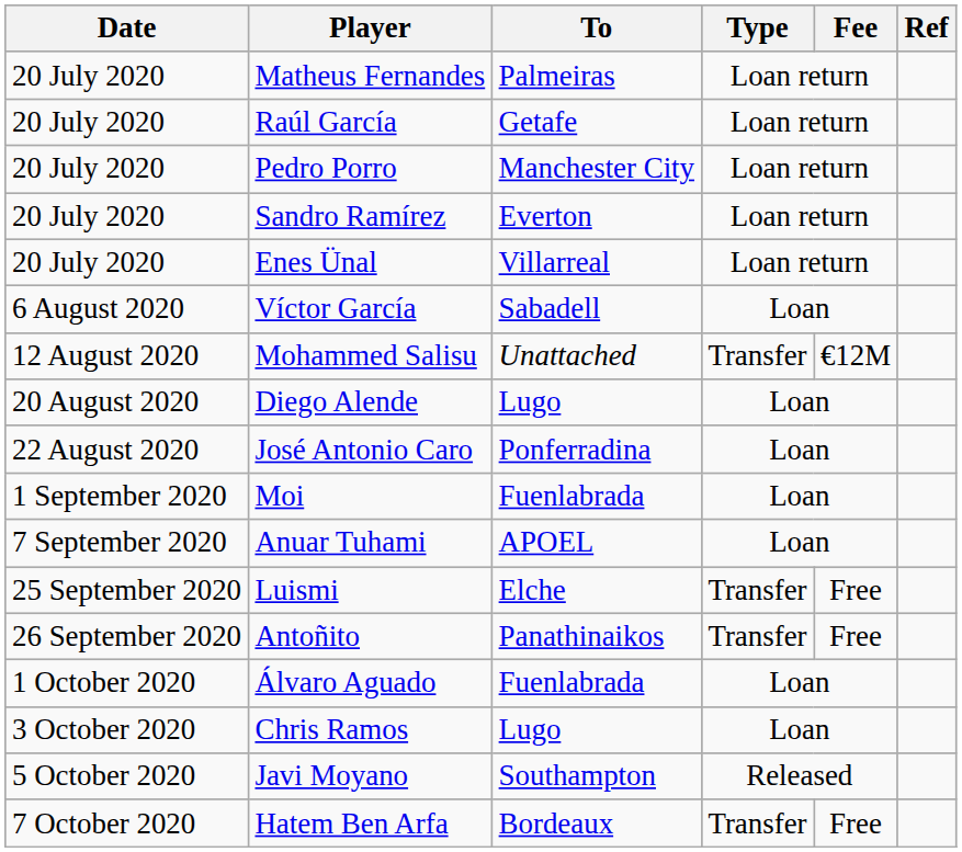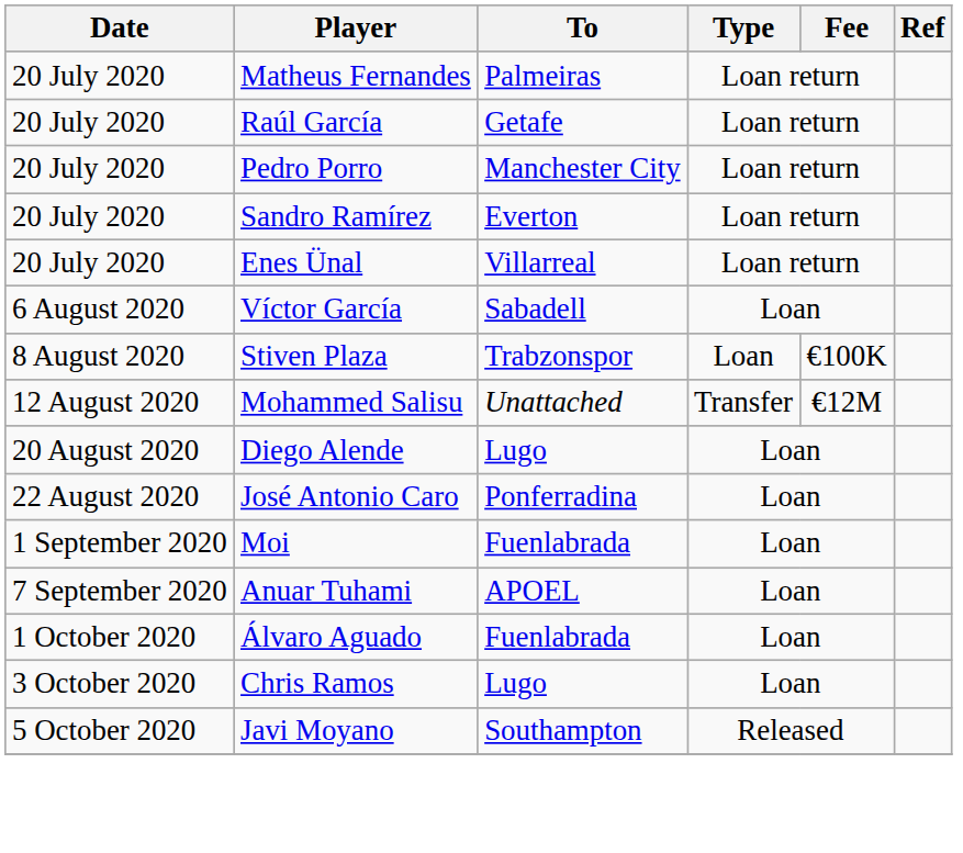+ row: 8 August 2020 | Stiven Plaza | Trabzonspor | Loan | €100K
- row: 25 September 2020 | Luismi | Elche | Transfer | Free
- row: 26 September 2020 | Antoñito | Panathinaikos | Transfer | Free
- row: 7 October 2020 | Hatem Ben Arfa | Bordeaux | Transfer | Free
